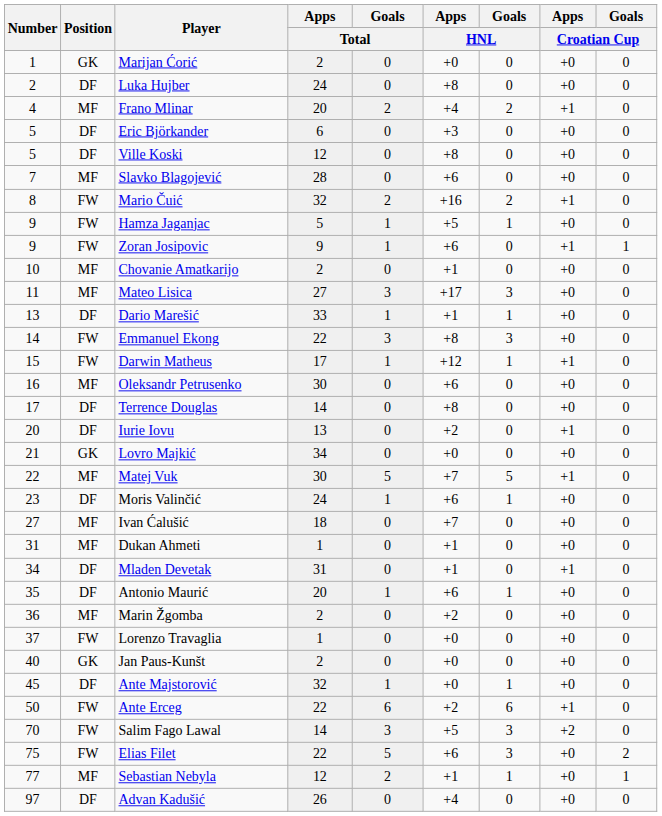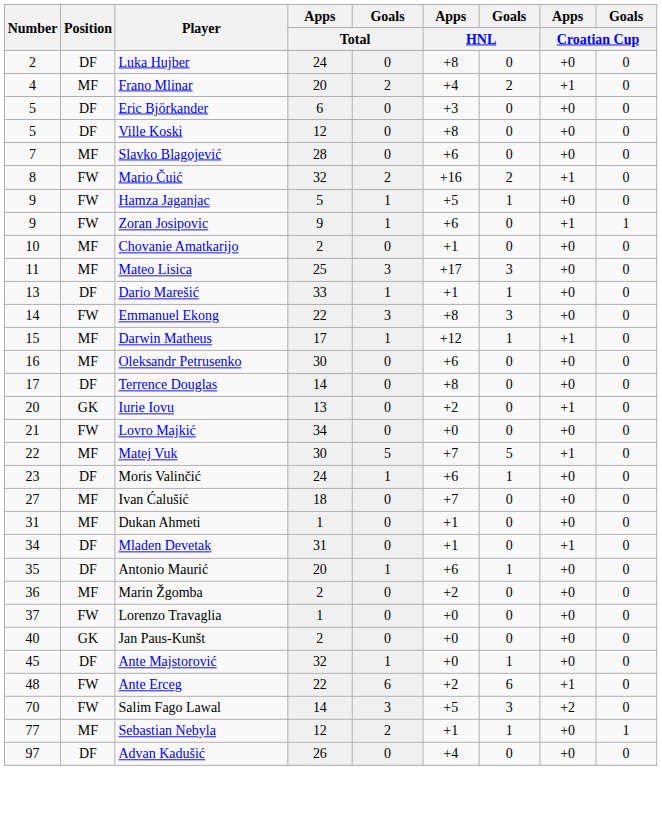- row: 1 | GK | Marijan Ćorić | 2 | 0 | +0 | 0 | +0 | 0
Mateo Lisica | Apps / Total: 27 -> 25
Darwin Matheus | Position: FW -> MF
Iurie Iovu | Position: DF -> GK
Lovro Majkić | Position: GK -> FW
Ante Erceg | Number: 50 -> 48
- row: 75 | FW | Elias Filet | 22 | 5 | +6 | 3 | +0 | 2
